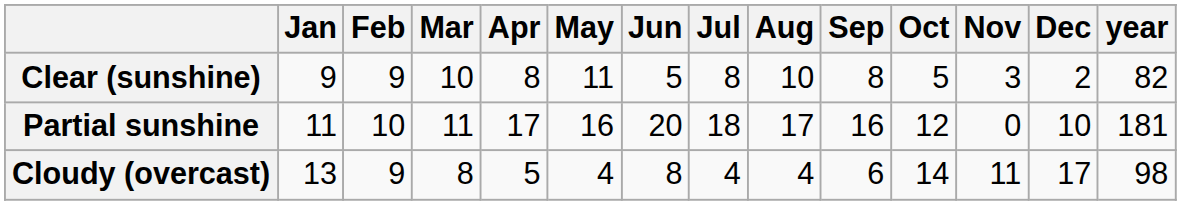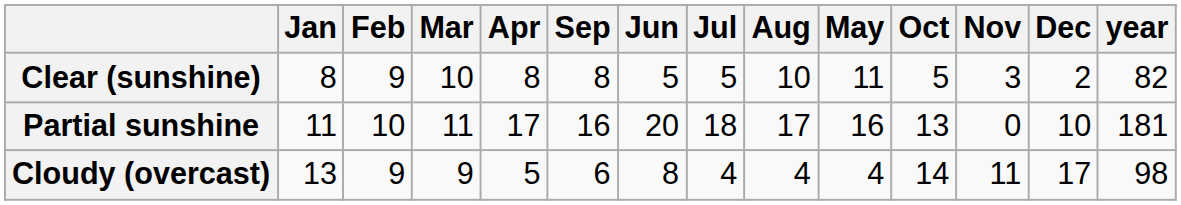columns swapped: May <-> Sep
Clear (sunshine) | Jan: 9 -> 8
Clear (sunshine) | Jul: 8 -> 5
Partial sunshine | Oct: 12 -> 13
Cloudy (overcast) | Mar: 8 -> 9
